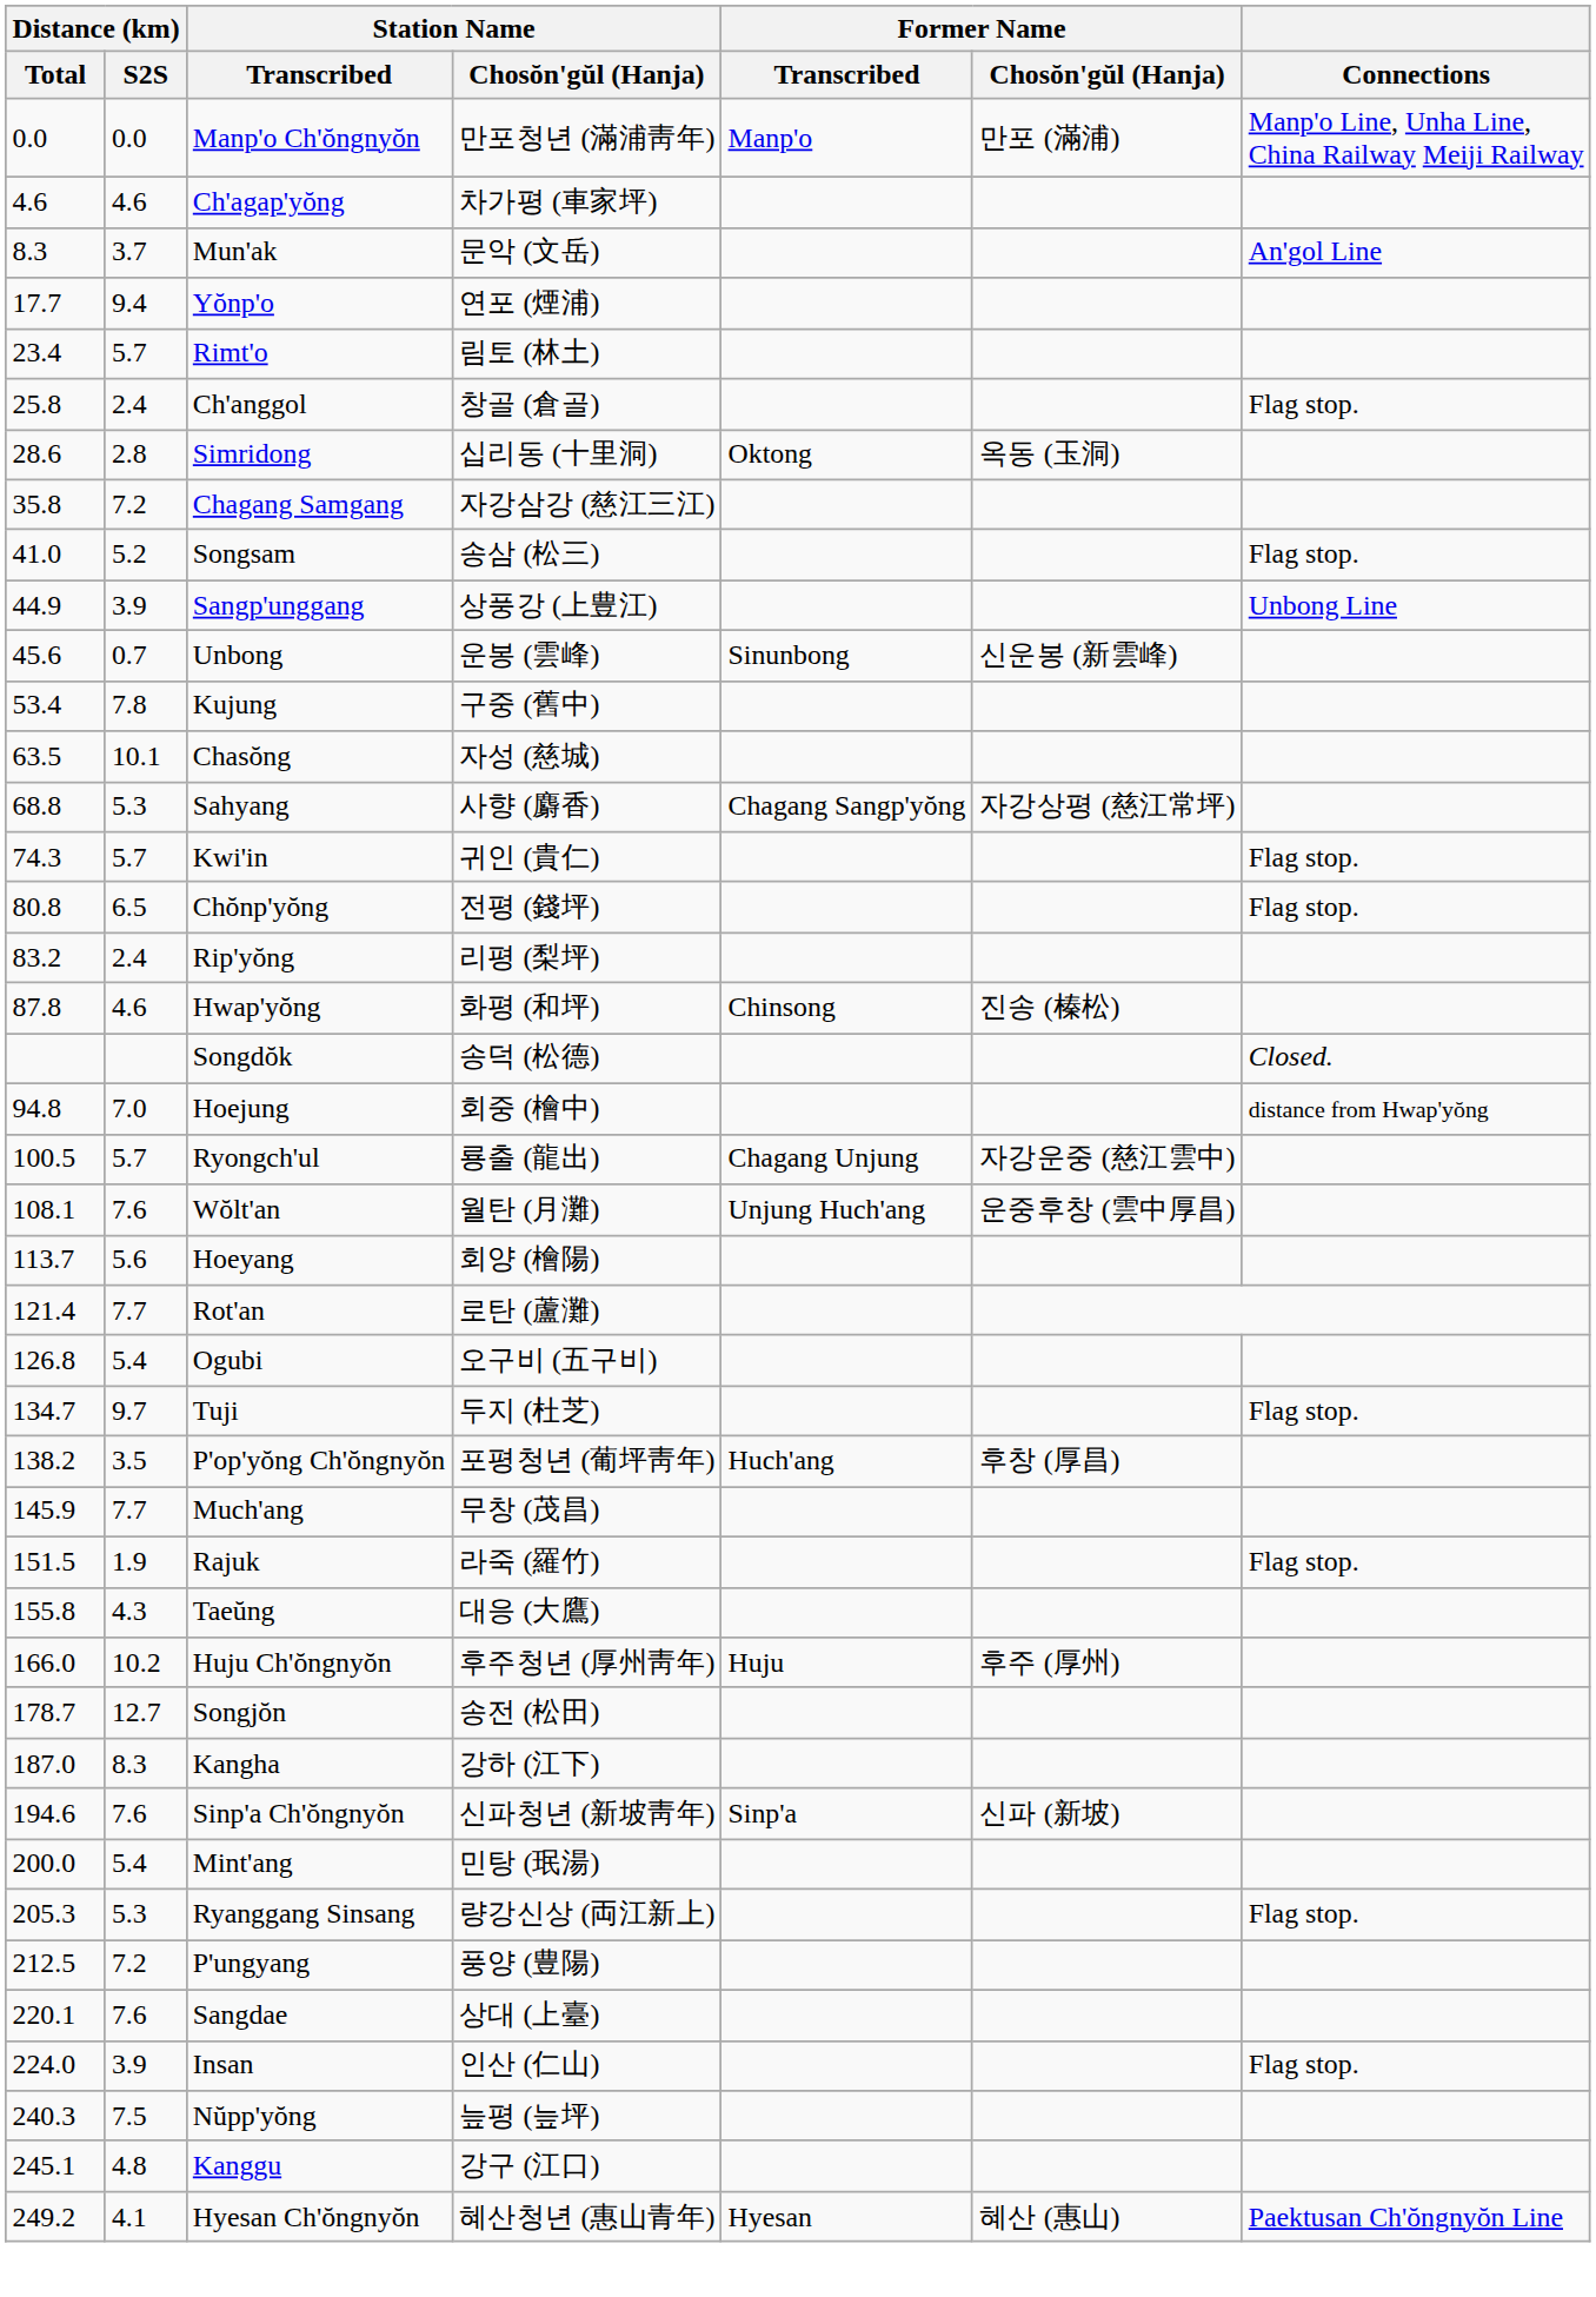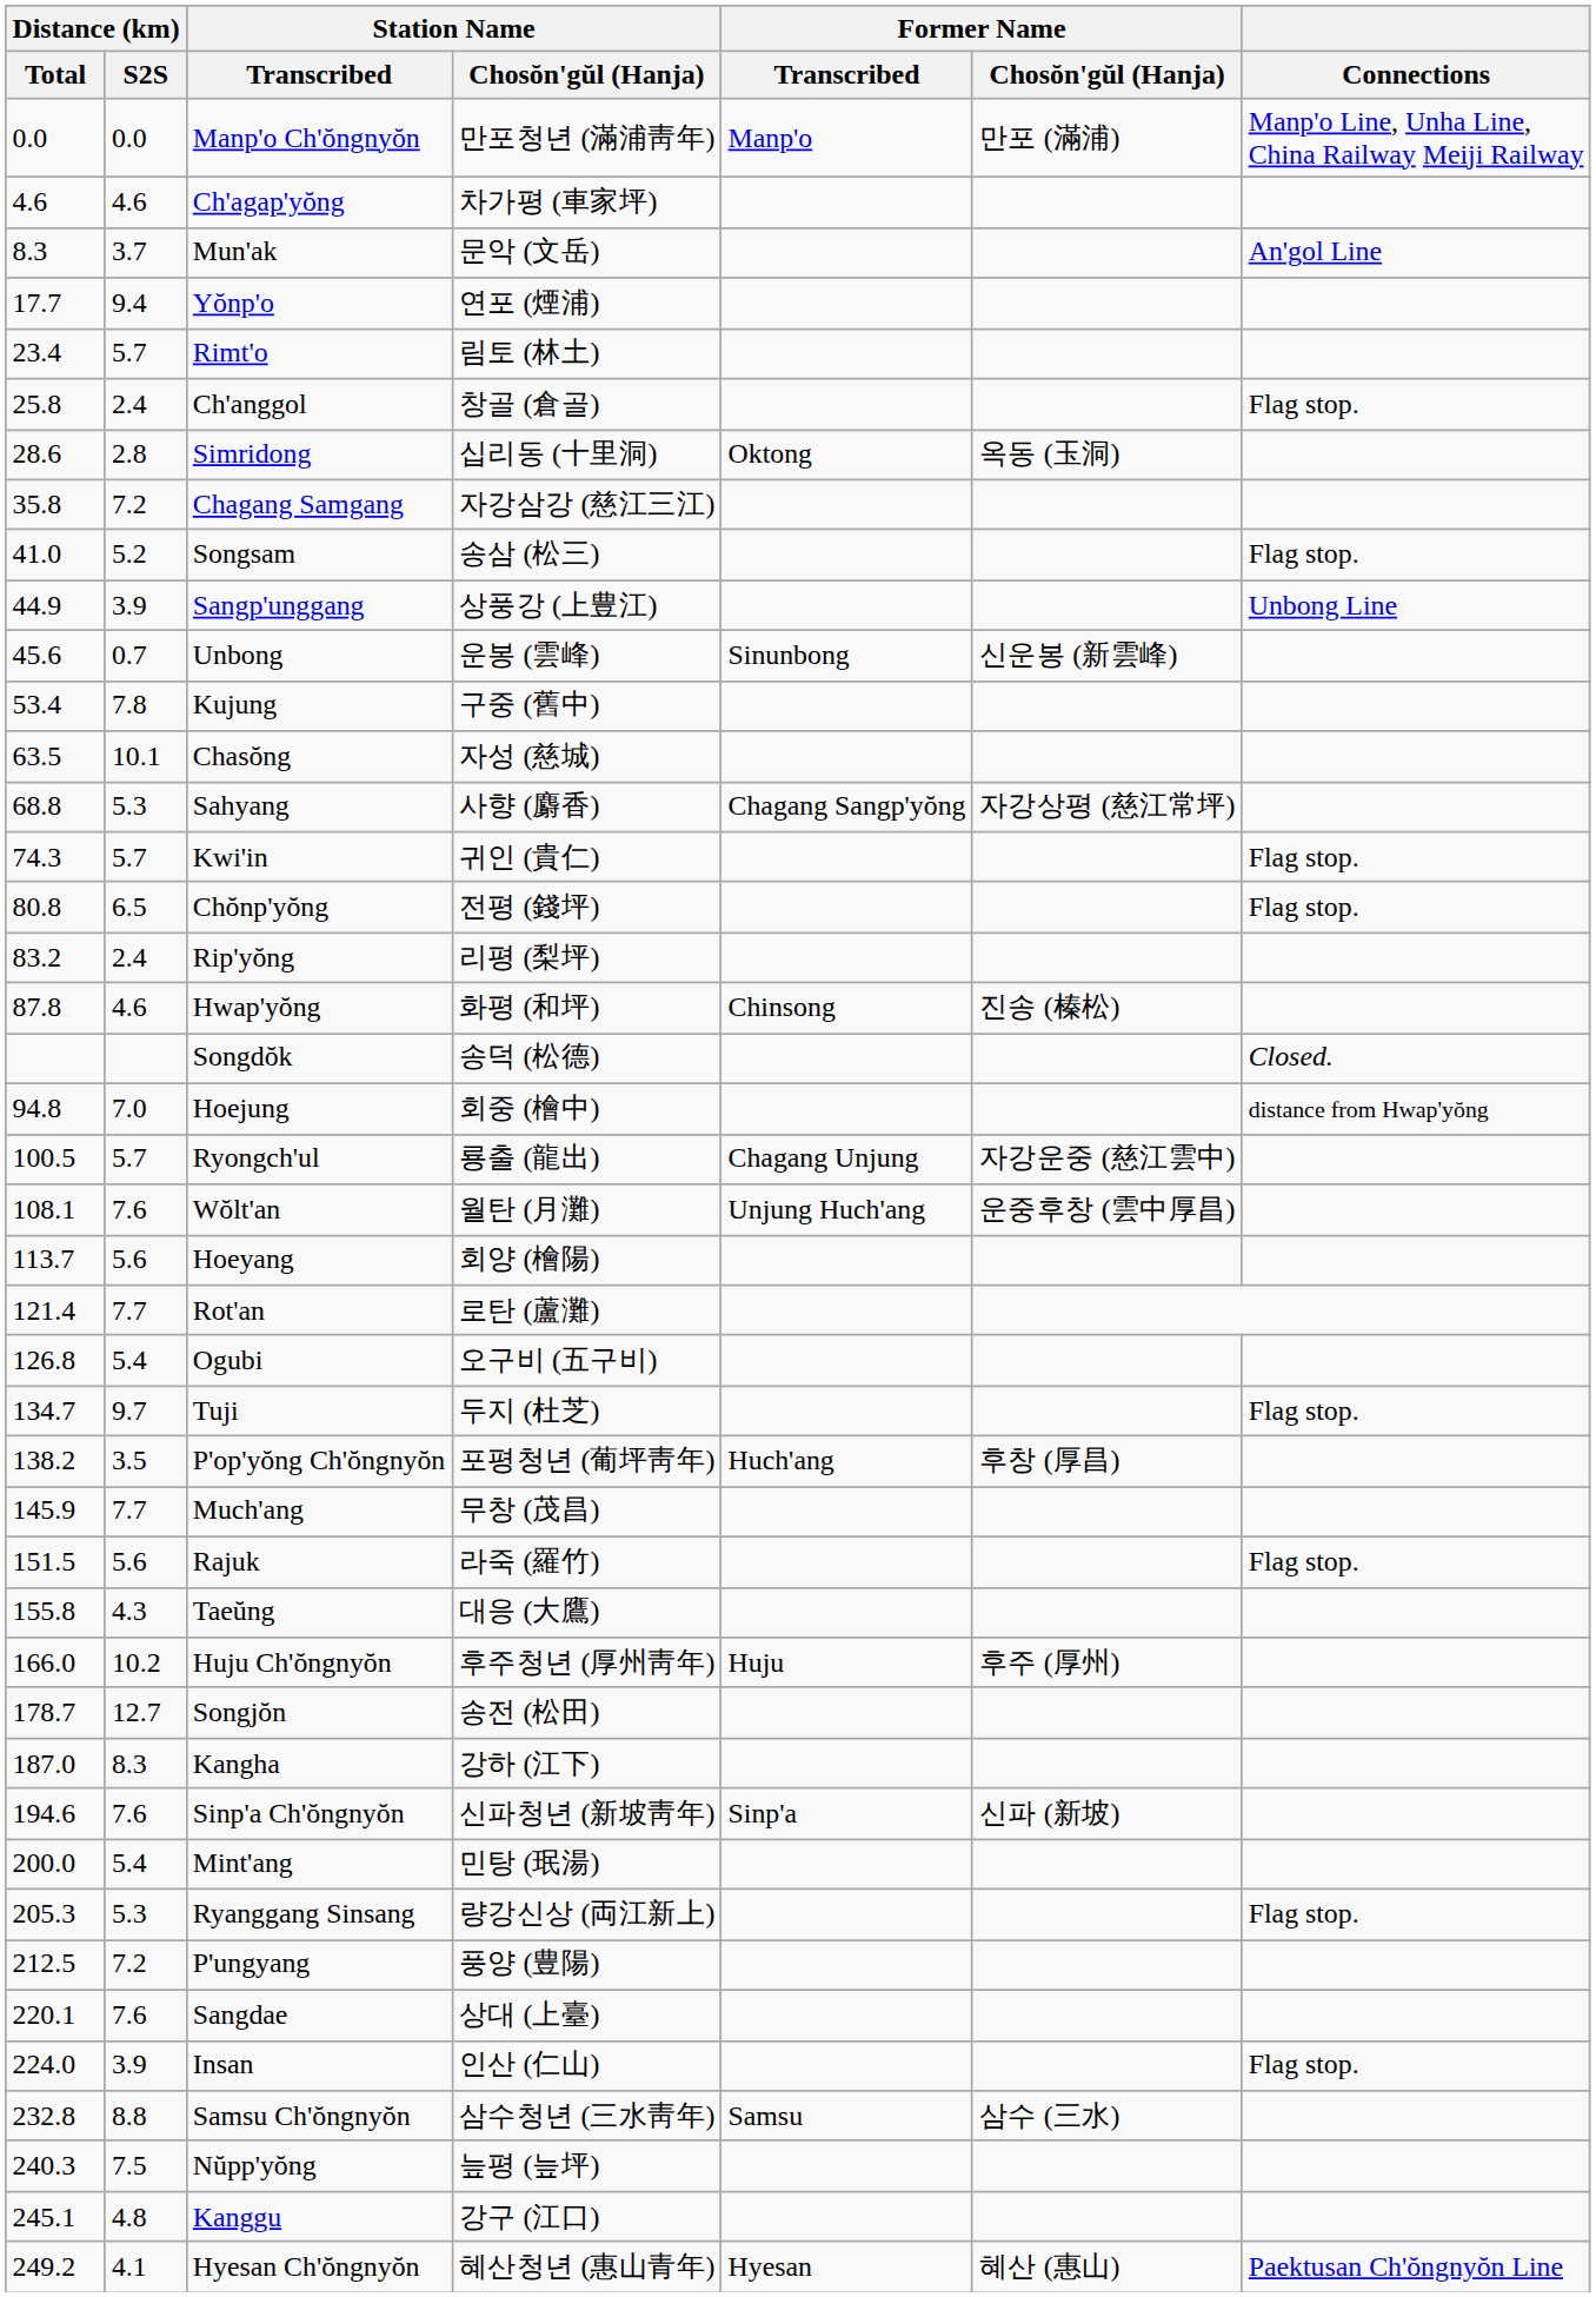Rajuk | Distance (km) / S2S: 1.9 -> 5.6
+ row: 232.8 | 8.8 | Samsu Ch'ŏngnyŏn | 삼수청년 (三水靑年) | Samsu | 삼수 (三水)
